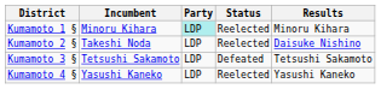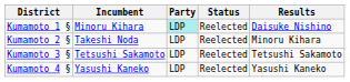Kumamoto 1 § | Results: Minoru Kihara -> Daisuke Nishino
Kumamoto 2 § | Results: Daisuke Nishino -> Minoru Kihara
Kumamoto 3 § | Status: Defeated -> Reelected
